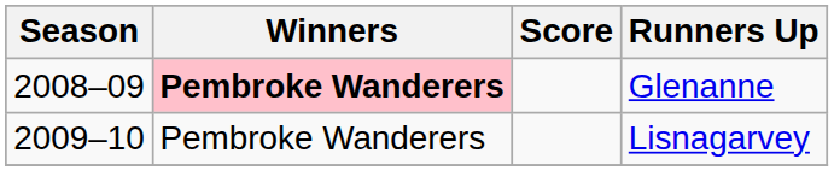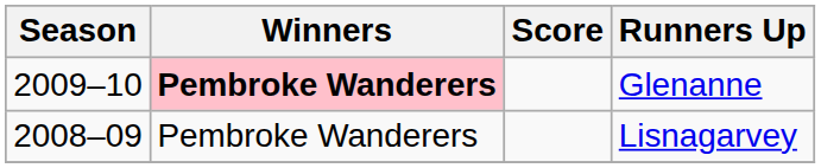Glenanne | Season: 2008–09 -> 2009–10
Lisnagarvey | Season: 2009–10 -> 2008–09
